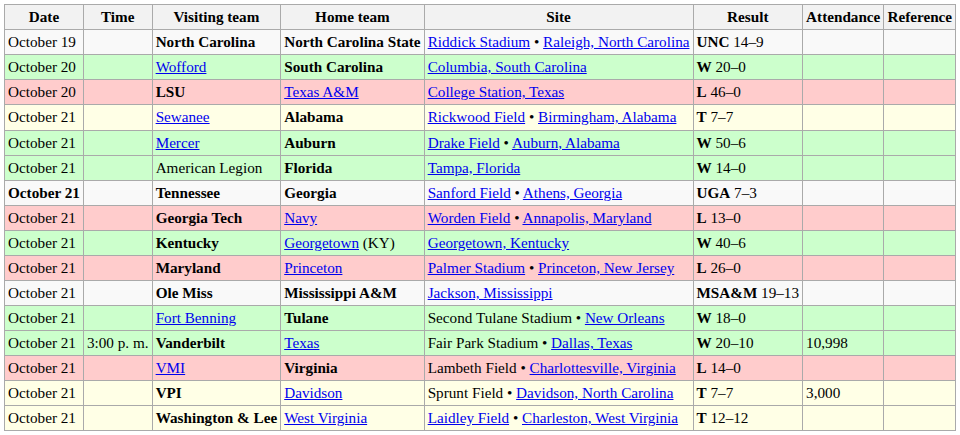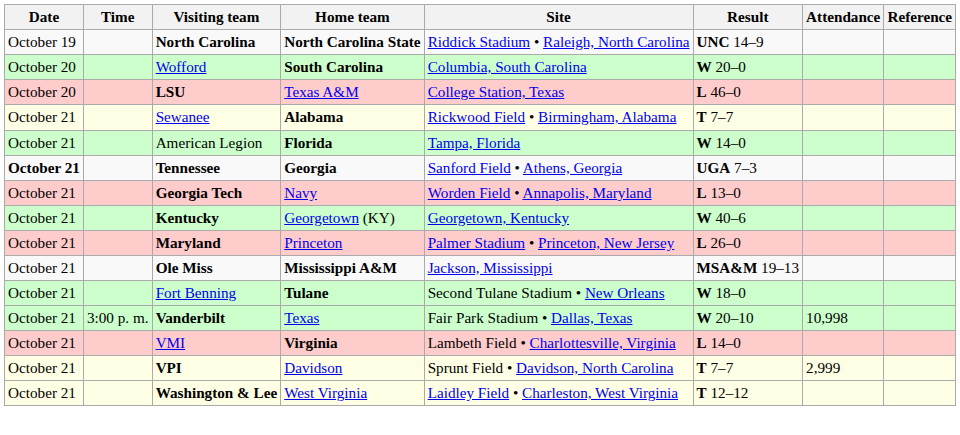- row: October 21 | Mercer | Auburn | Drake Field • Auburn, Alabama | W 50–6
VPI | Attendance: 3,000 -> 2,999
